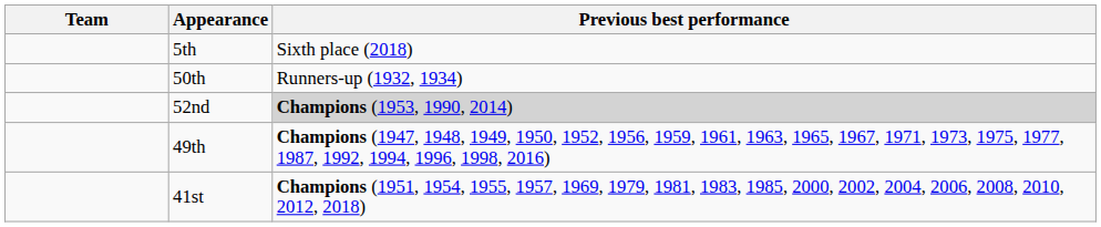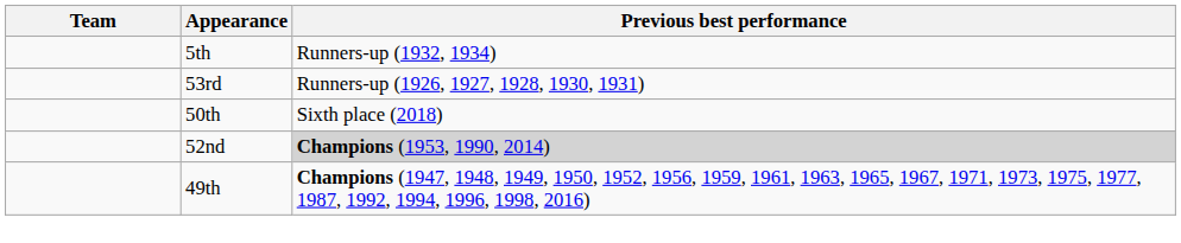5th | Previous best performance: Sixth place (2018) -> Runners-up (1932, 1934)
+ row: 53rd | Runners-up (1926, 1927, 1928, 1930, 1931)
50th | Previous best performance: Runners-up (1932, 1934) -> Sixth place (2018)
- row: 41st | Champions (1951, 1954, 1955, 1957, 1969, 1979, 1981, 1983, 1985, 2000, 2002, 2004, 2006, 2008, 2010, 2012, 2018)
